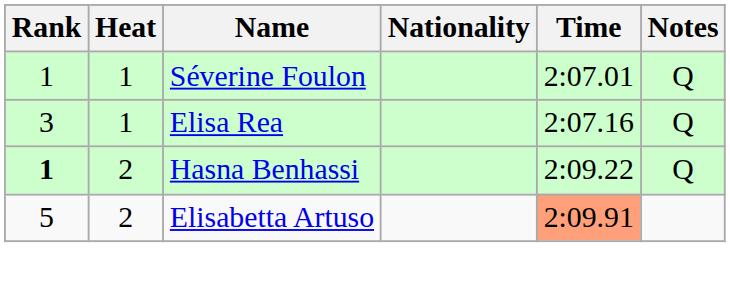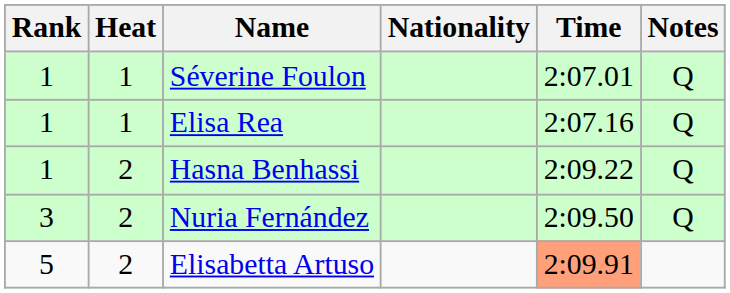Elisa Rea | Rank: 3 -> 1
Hasna Benhassi | Rank: bold -> normal
+ row: 3 | 2 | Nuria Fernández | 2:09.50 | Q
